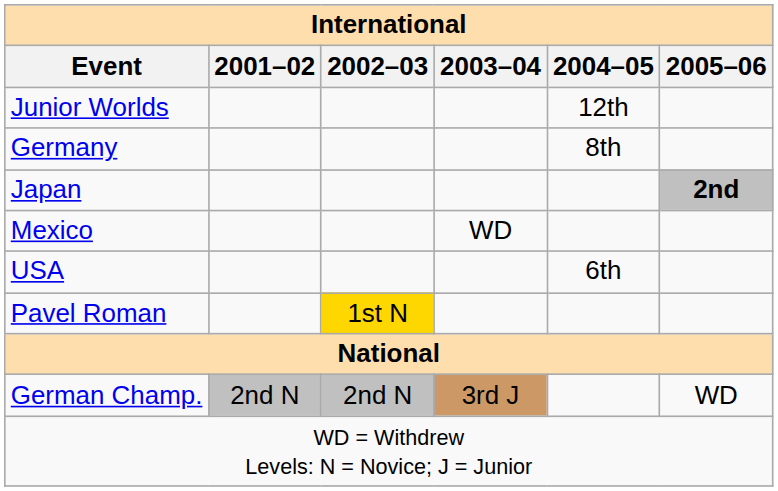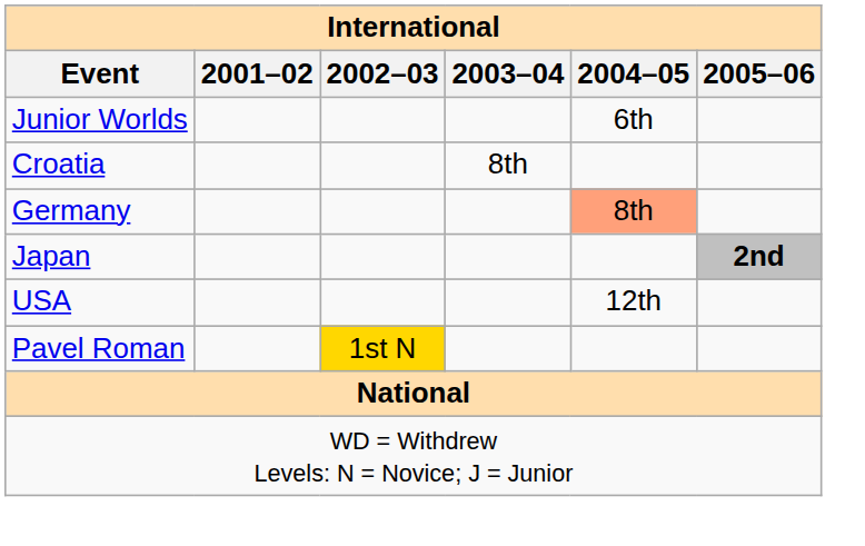Junior Worlds | 2004–05: 12th -> 6th
+ row: Croatia | 8th
Germany | 2004–05: no background -> lightsalmon background
- row: Mexico | WD
USA | 2004–05: 6th -> 12th
- row: German Champ. | 2nd N | 2nd N | 3rd J | WD
